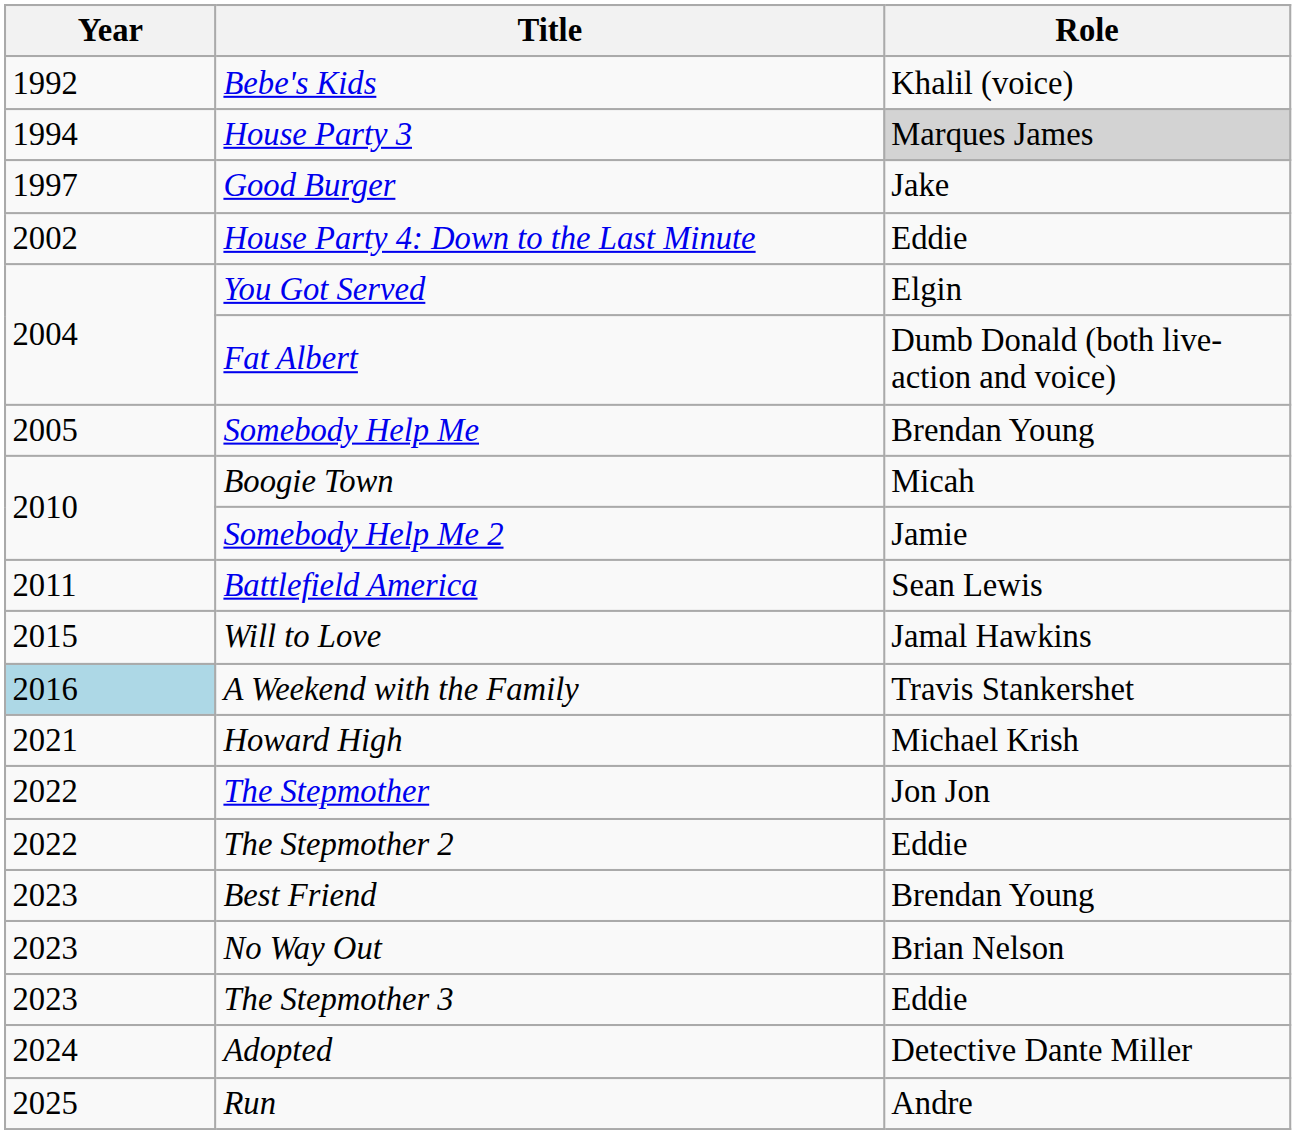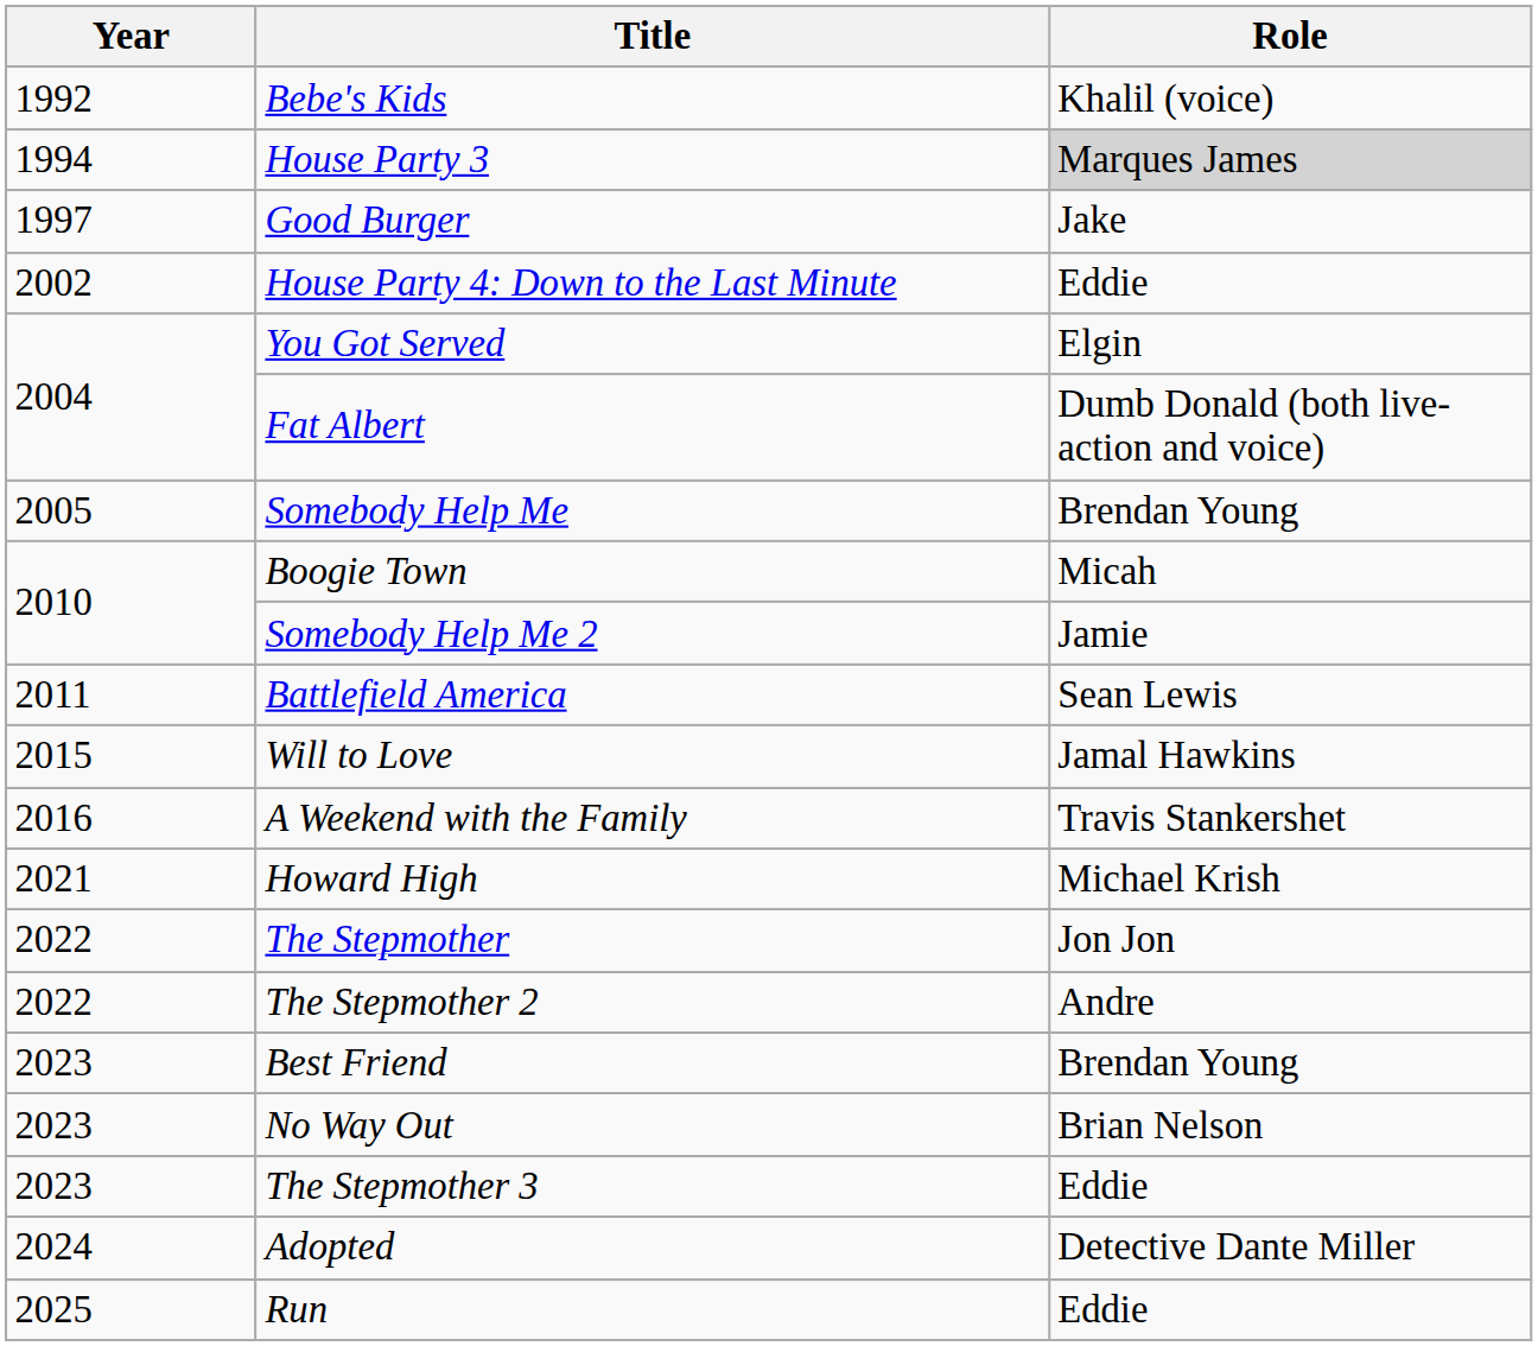A Weekend with the Family | Year: lightblue background -> no background
The Stepmother 2 | Role: Eddie -> Andre
Run | Role: Andre -> Eddie
